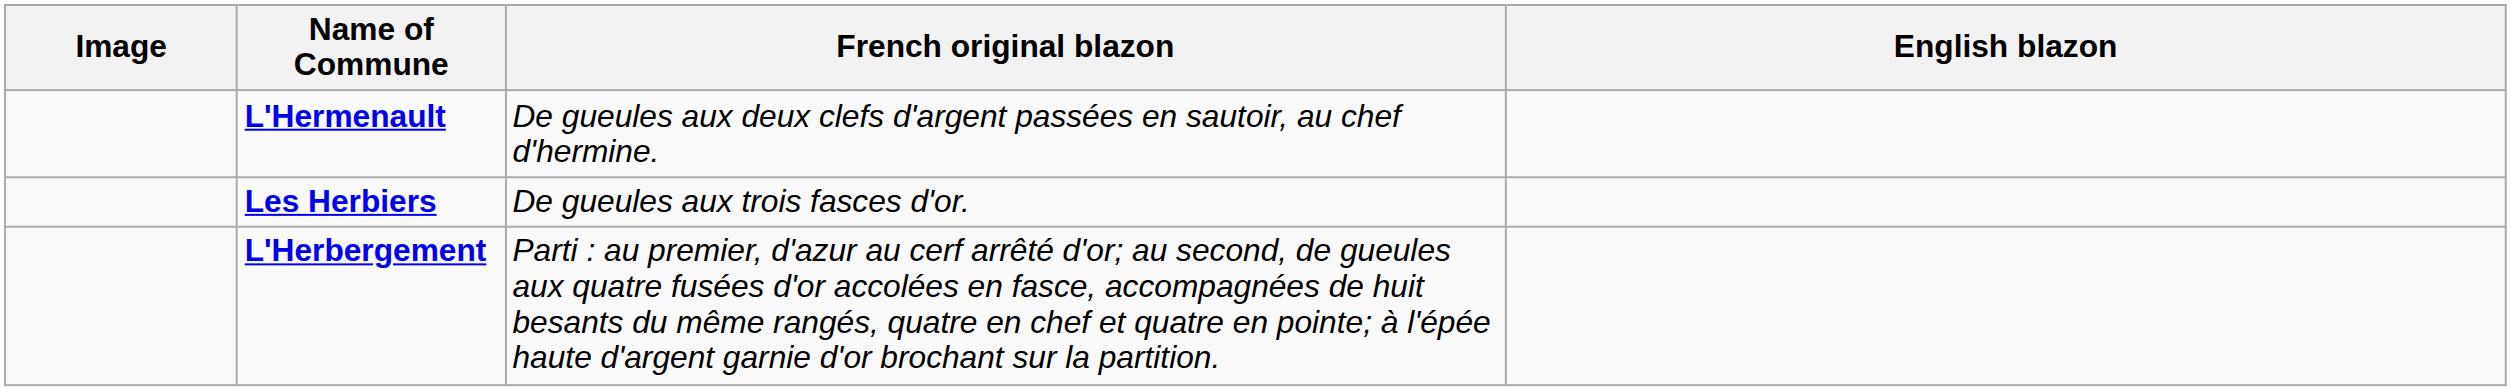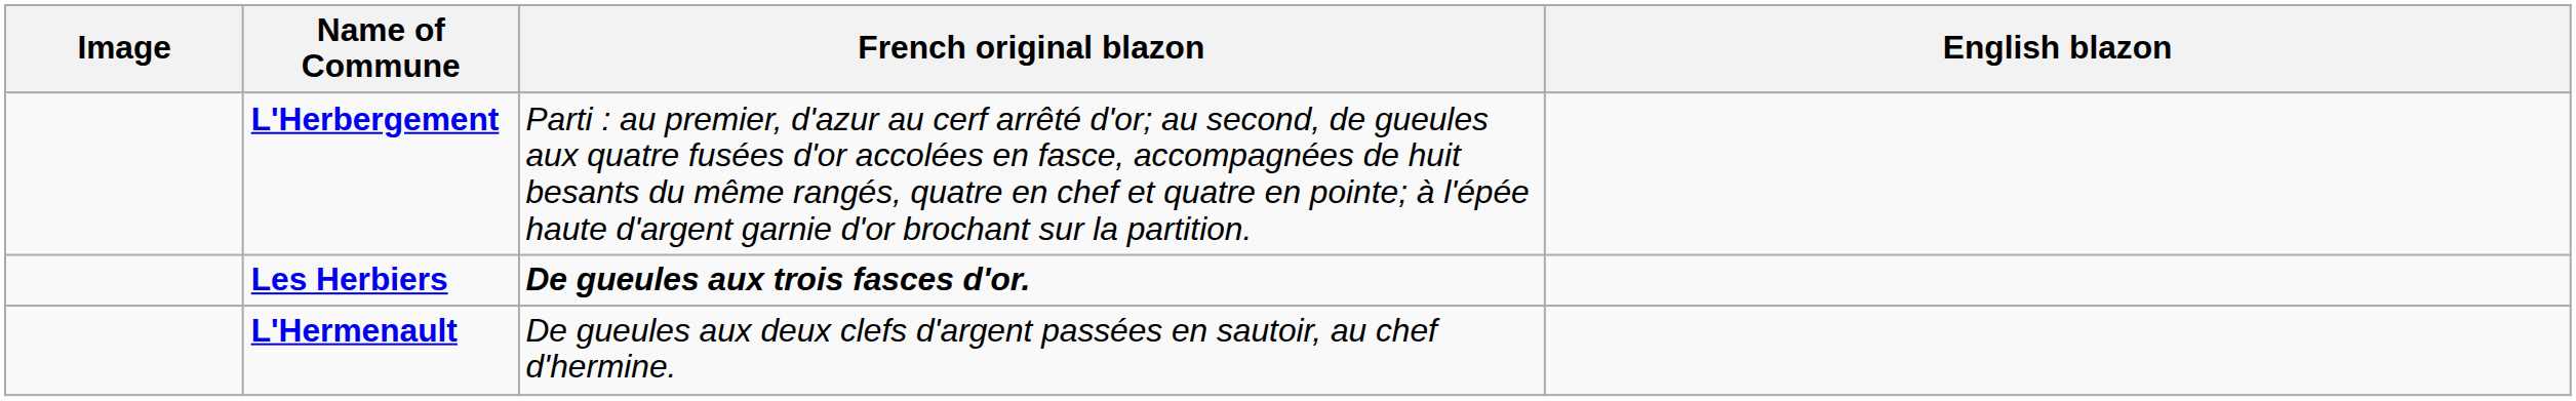rows swapped: L'Herbergement <-> L'Hermenault
Les Herbiers | French original blazon: normal -> bold
